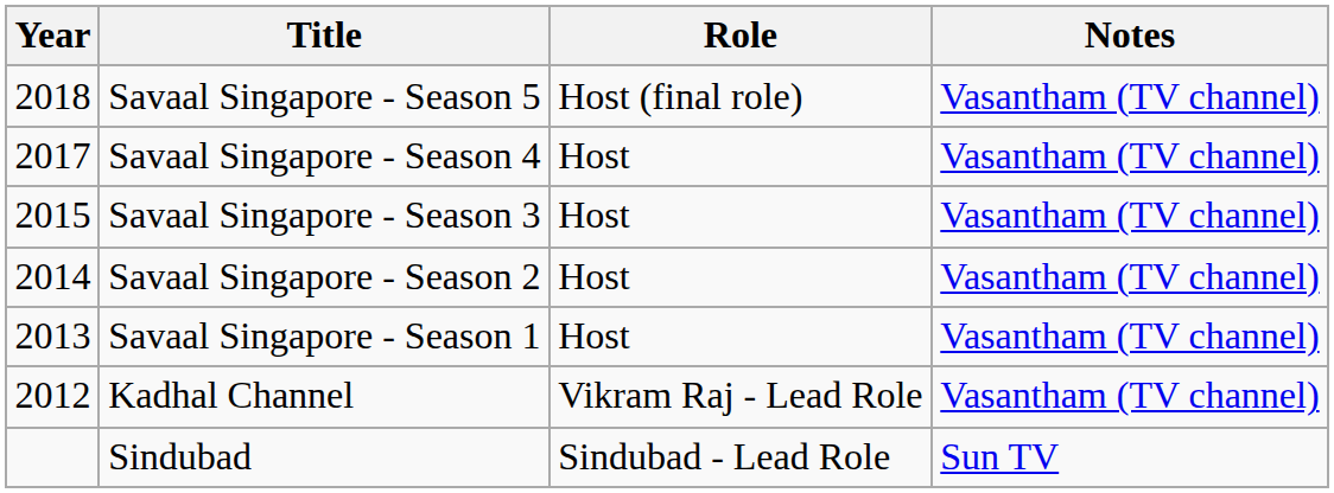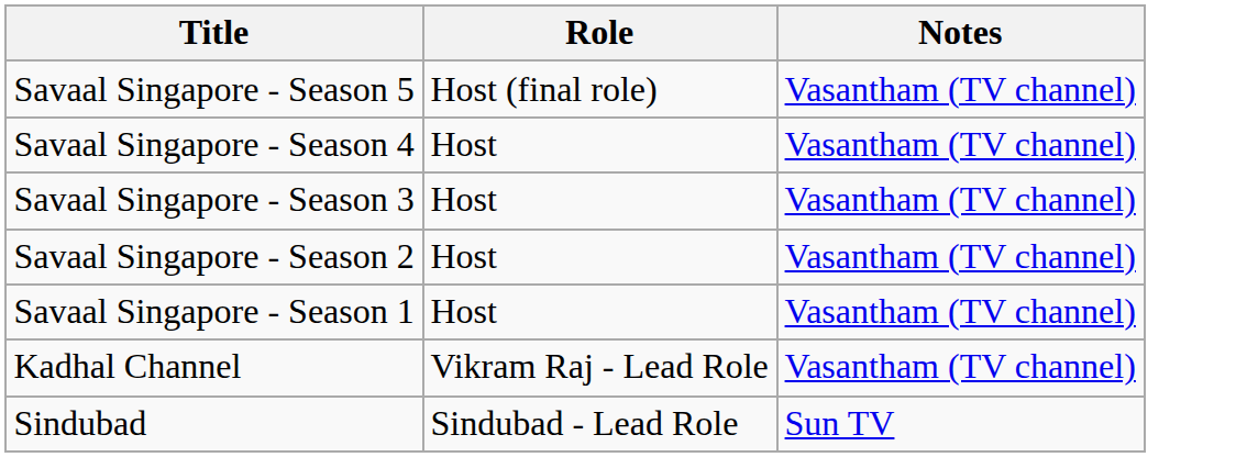- column: Year | 2018 | 2017 | 2015 | 2014 | 2013 | 2012
